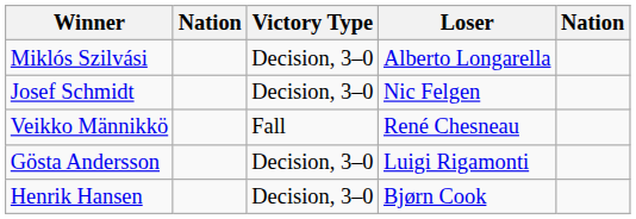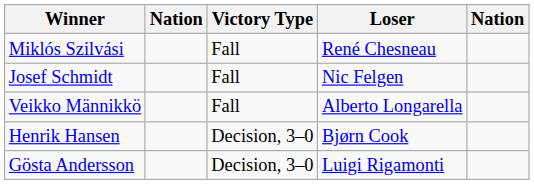Miklós Szilvási | Victory Type: Decision, 3–0 -> Fall
Miklós Szilvási | Loser: Alberto Longarella -> René Chesneau
Josef Schmidt | Victory Type: Decision, 3–0 -> Fall
Veikko Männikkö | Loser: René Chesneau -> Alberto Longarella
rows swapped: Henrik Hansen <-> Gösta Andersson
